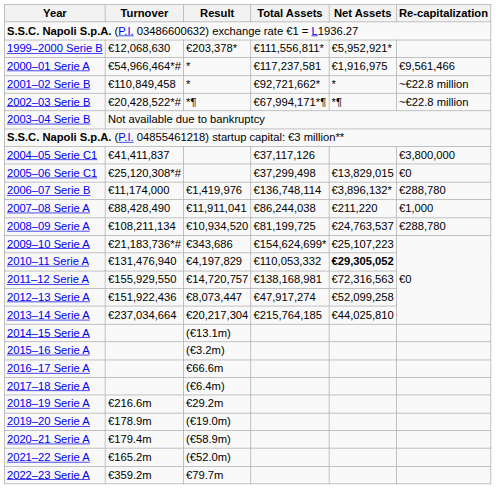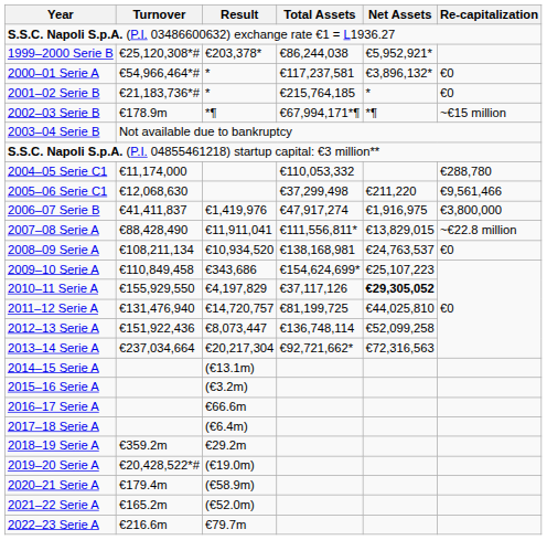1999–2000 Serie B | Turnover: €12,068,630 -> €25,120,308*#
1999–2000 Serie B | Total Assets: €111,556,811* -> €86,244,038
2000–01 Serie A | Net Assets: €1,916,975 -> €3,896,132*
2000–01 Serie A | Re-capitalization: €9,561,466 -> €0
2001–02 Serie B | Turnover: €110,849,458 -> €21,183,736*#
2001–02 Serie B | Total Assets: €92,721,662* -> €215,764,185
2001–02 Serie B | Re-capitalization: ~€22.8 million -> €0
2002–03 Serie B | Turnover: €20,428,522*# -> €178.9m
2002–03 Serie B | Re-capitalization: ~€22.8 million -> ~€15 million
2004–05 Serie C1 | Turnover: €41,411,837 -> €11,174,000
2004–05 Serie C1 | Total Assets: €37,117,126 -> €110,053,332
2004–05 Serie C1 | Re-capitalization: €3,800,000 -> €288,780
2005–06 Serie C1 | Turnover: €25,120,308*# -> €12,068,630
2005–06 Serie C1 | Net Assets: €13,829,015 -> €211,220
2005–06 Serie C1 | Re-capitalization: €0 -> €9,561,466
2006–07 Serie B | Turnover: €11,174,000 -> €41,411,837
2006–07 Serie B | Total Assets: €136,748,114 -> €47,917,274
2006–07 Serie B | Net Assets: €3,896,132* -> €1,916,975
2006–07 Serie B | Re-capitalization: €288,780 -> €3,800,000
2007–08 Serie A | Total Assets: €86,244,038 -> €111,556,811*
2007–08 Serie A | Net Assets: €211,220 -> €13,829,015
2007–08 Serie A | Re-capitalization: €1,000 -> ~€22.8 million
2008–09 Serie A | Total Assets: €81,199,725 -> €138,168,981
2008–09 Serie A | Re-capitalization: €288,780 -> €0
2009–10 Serie A | Turnover: €21,183,736*# -> €110,849,458
2010–11 Serie A | Turnover: €131,476,940 -> €155,929,550
2010–11 Serie A | Total Assets: €110,053,332 -> €37,117,126
2011–12 Serie A | Turnover: €155,929,550 -> €131,476,940
2011–12 Serie A | Total Assets: €138,168,981 -> €81,199,725
2011–12 Serie A | Net Assets: €72,316,563 -> €44,025,810
2012–13 Serie A | Total Assets: €47,917,274 -> €136,748,114
2013–14 Serie A | Total Assets: €215,764,185 -> €92,721,662*
2013–14 Serie A | Net Assets: €44,025,810 -> €72,316,563
2018–19 Serie A | Turnover: €216.6m -> €359.2m
2019–20 Serie A | Turnover: €178.9m -> €20,428,522*#
2022–23 Serie A | Turnover: €359.2m -> €216.6m
